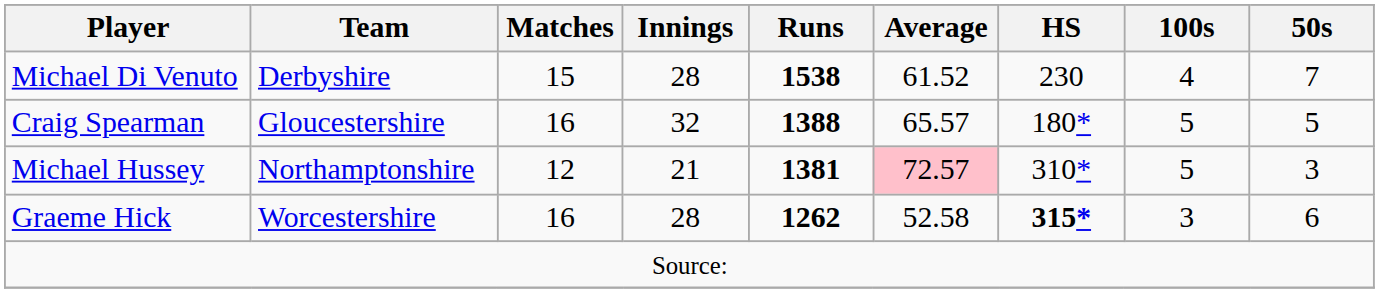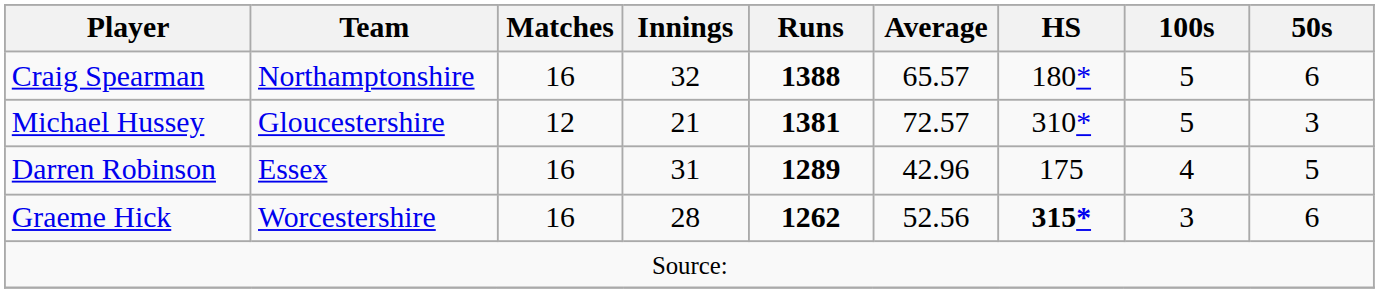- row: Michael Di Venuto | Derbyshire | 15 | 28 | 1538 | 61.52 | 230 | 4 | 7
Craig Spearman | Team: Gloucestershire -> Northamptonshire
Craig Spearman | 50s: 5 -> 6
Michael Hussey | Team: Northamptonshire -> Gloucestershire
Michael Hussey | Average: pink background -> no background
+ row: Darren Robinson | Essex | 16 | 31 | 1289 | 42.96 | 175 | 4 | 5
Graeme Hick | Average: 52.58 -> 52.56
